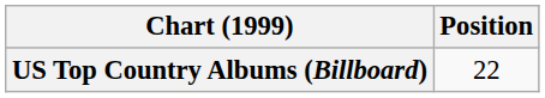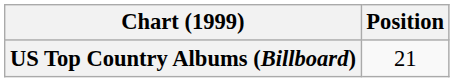US Top Country Albums (Billboard) | Position: 22 -> 21
